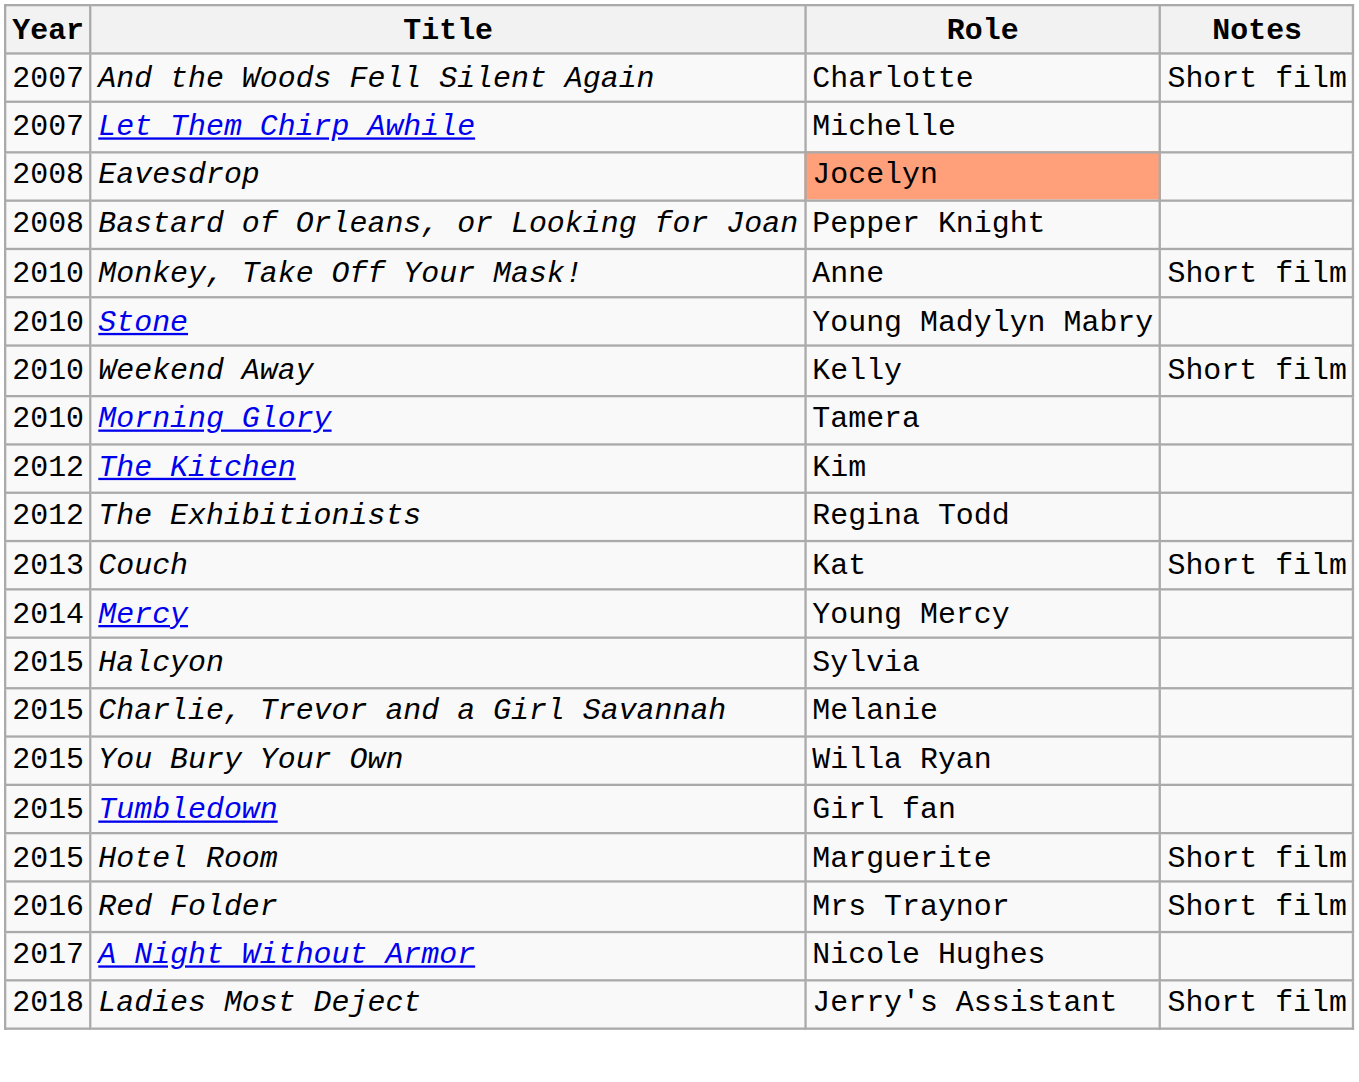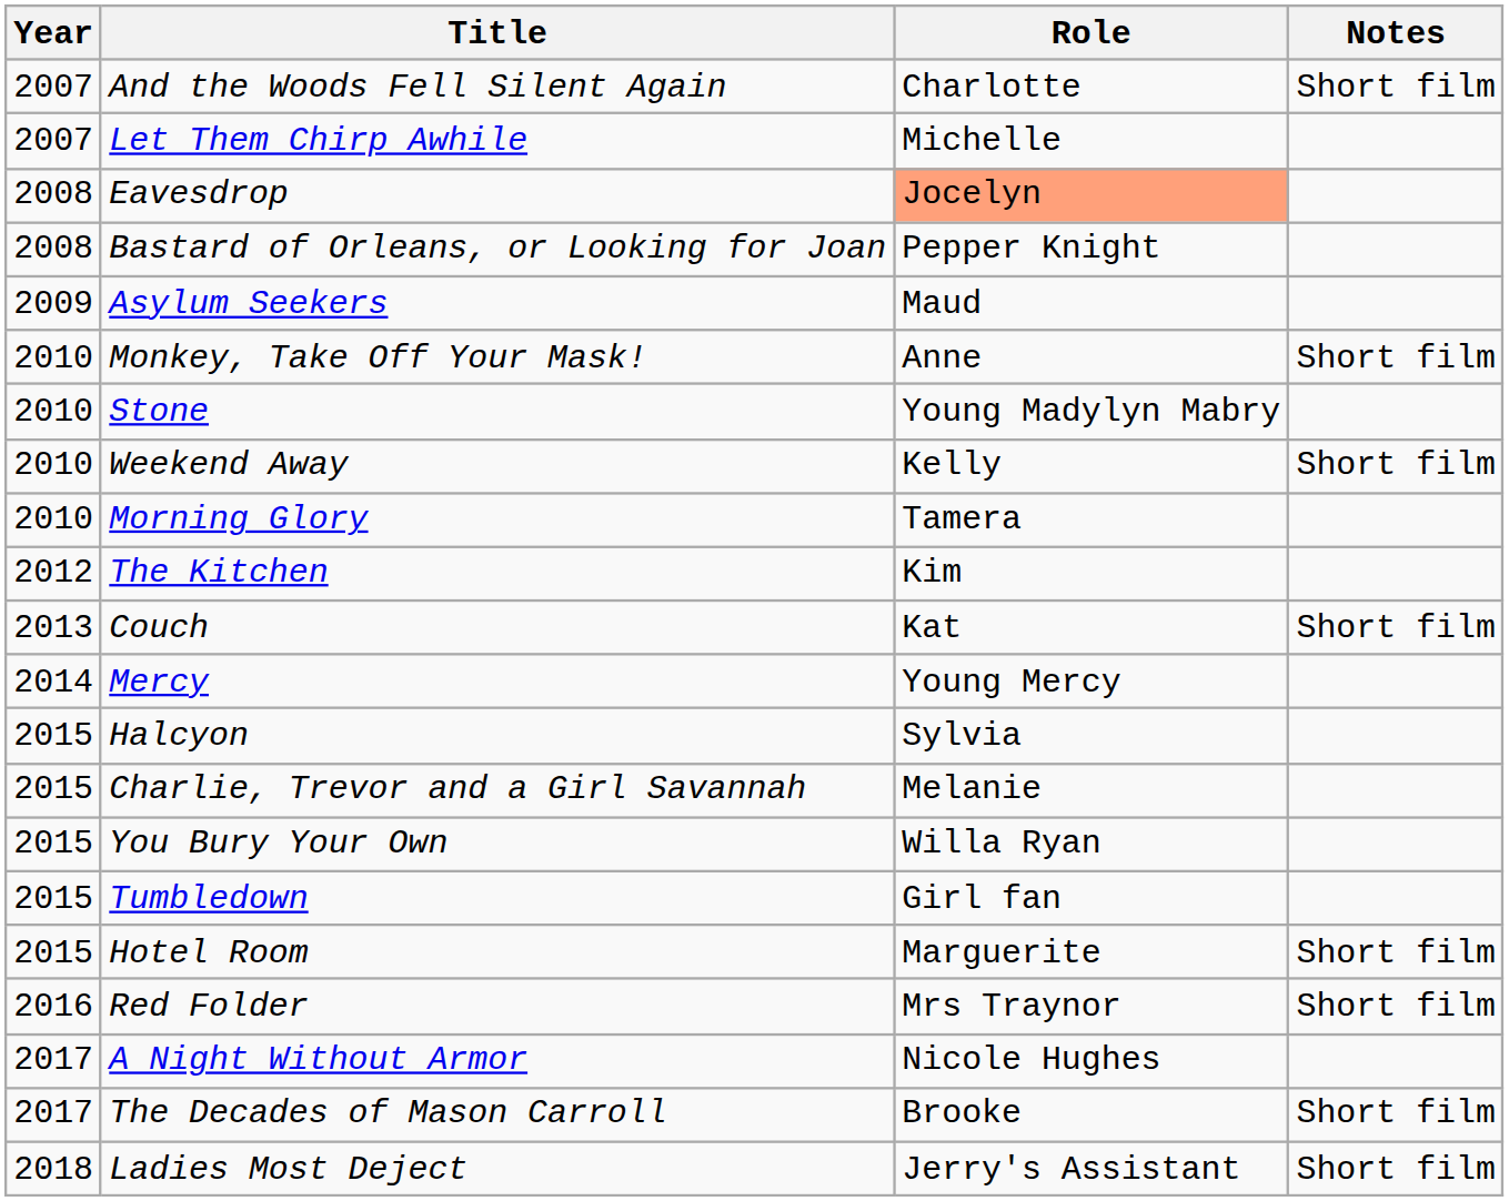+ row: 2009 | Asylum Seekers | Maud
- row: 2012 | The Exhibitionists | Regina Todd
+ row: 2017 | The Decades of Mason Carroll | Brooke | Short film
